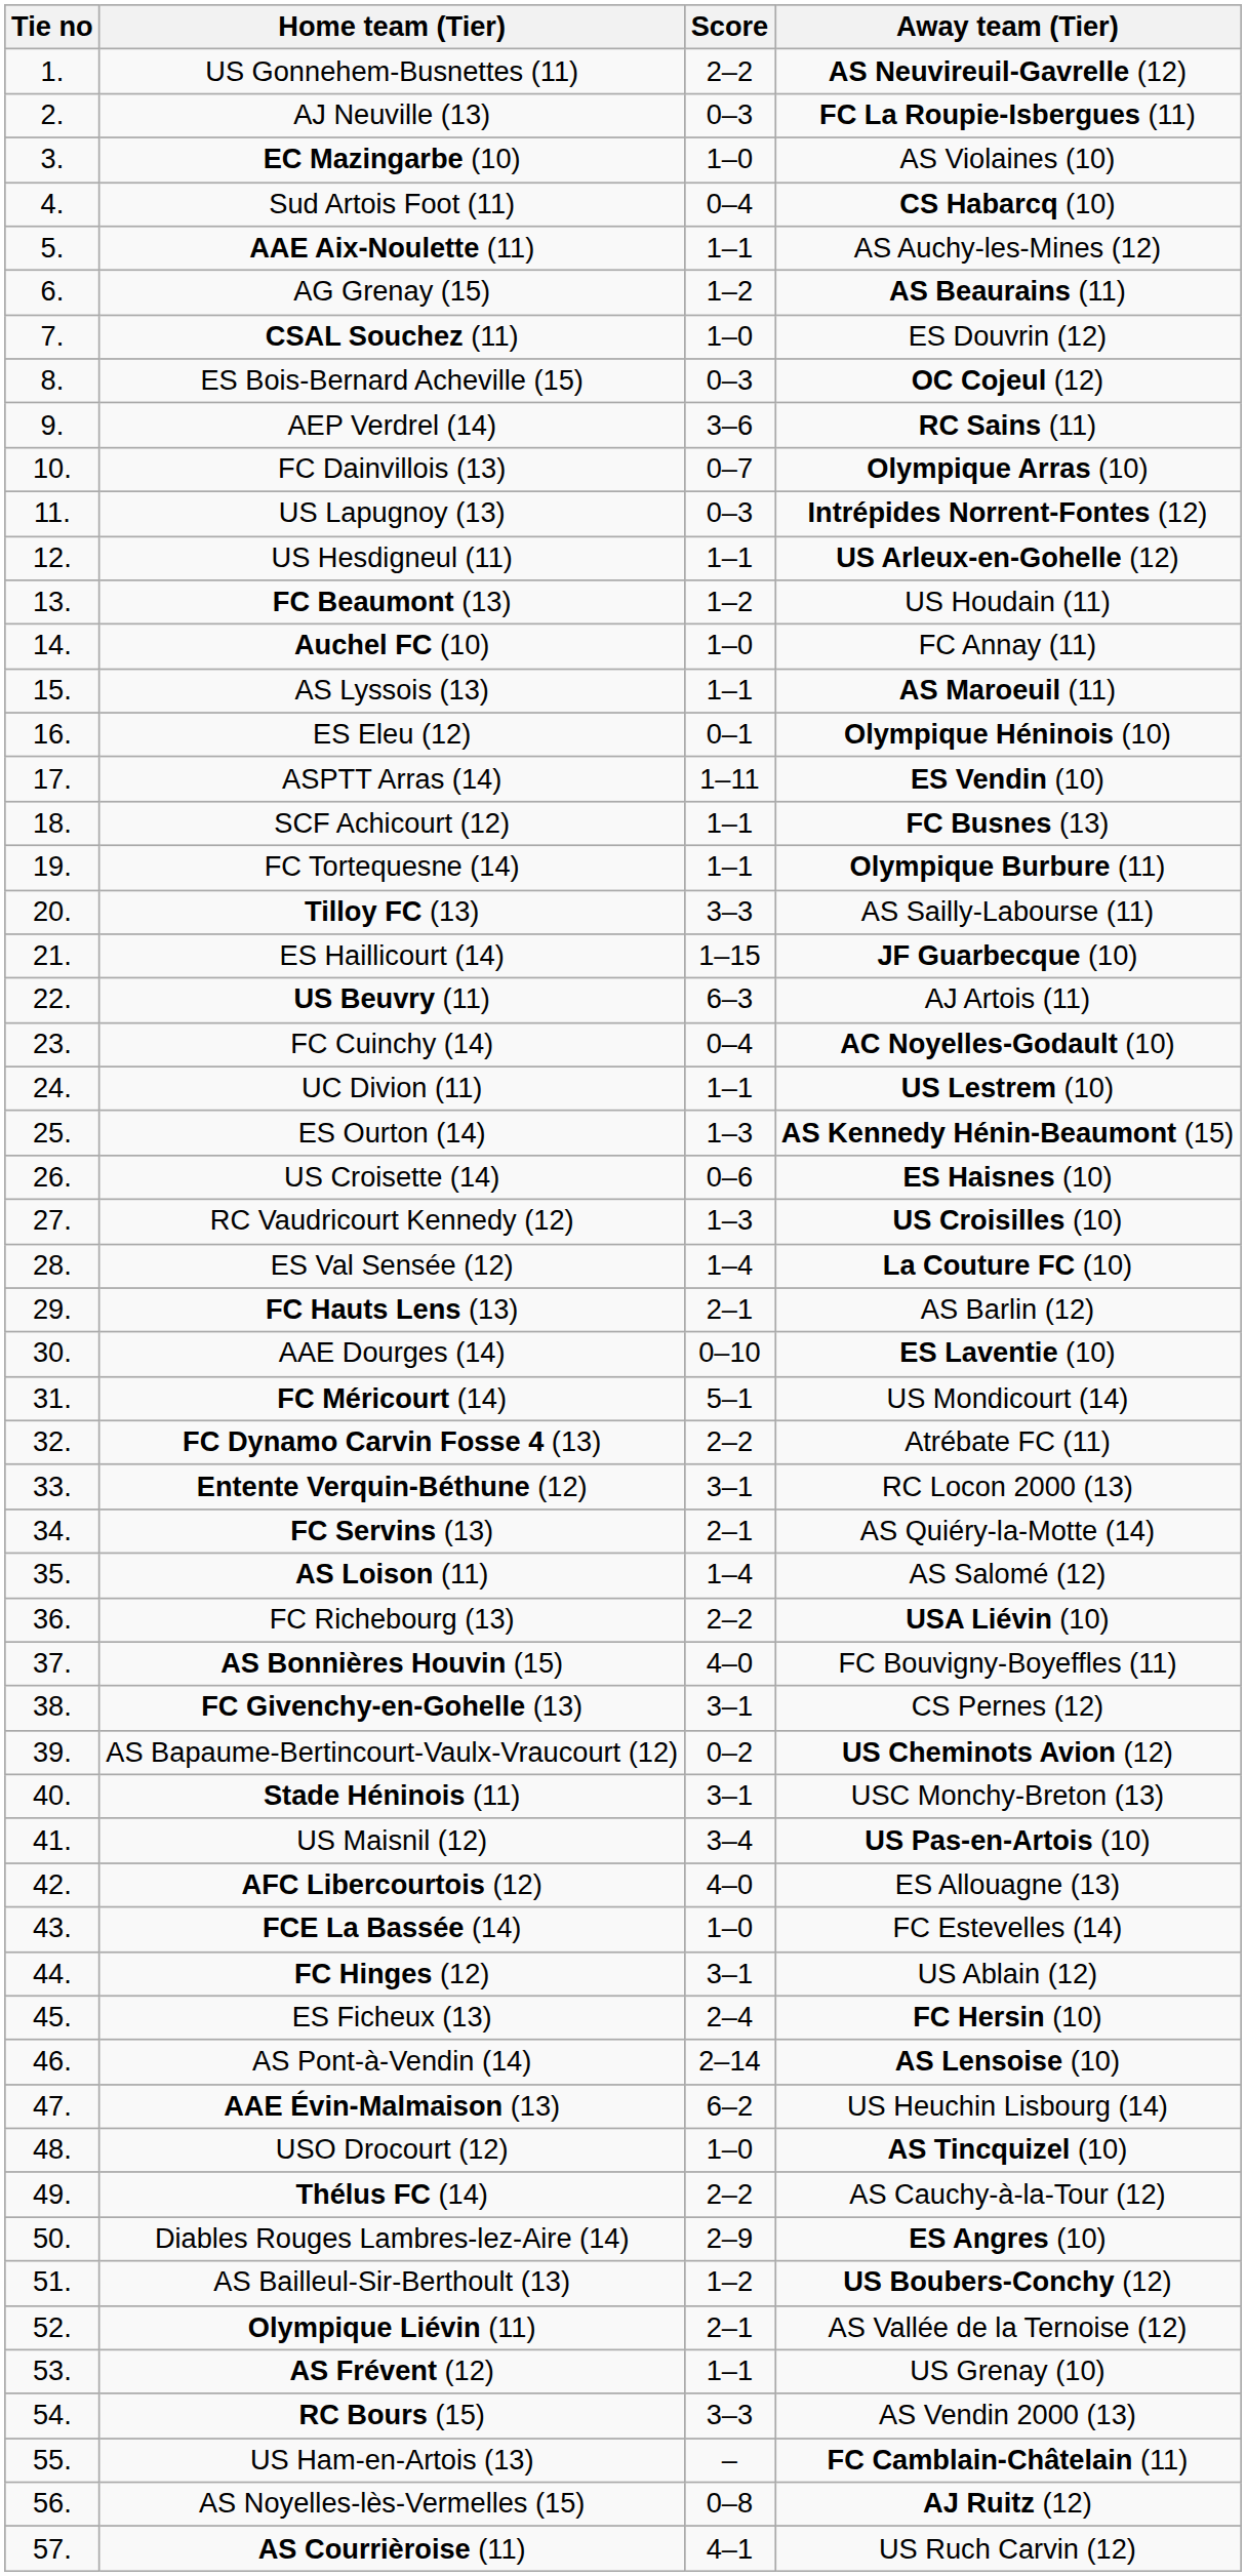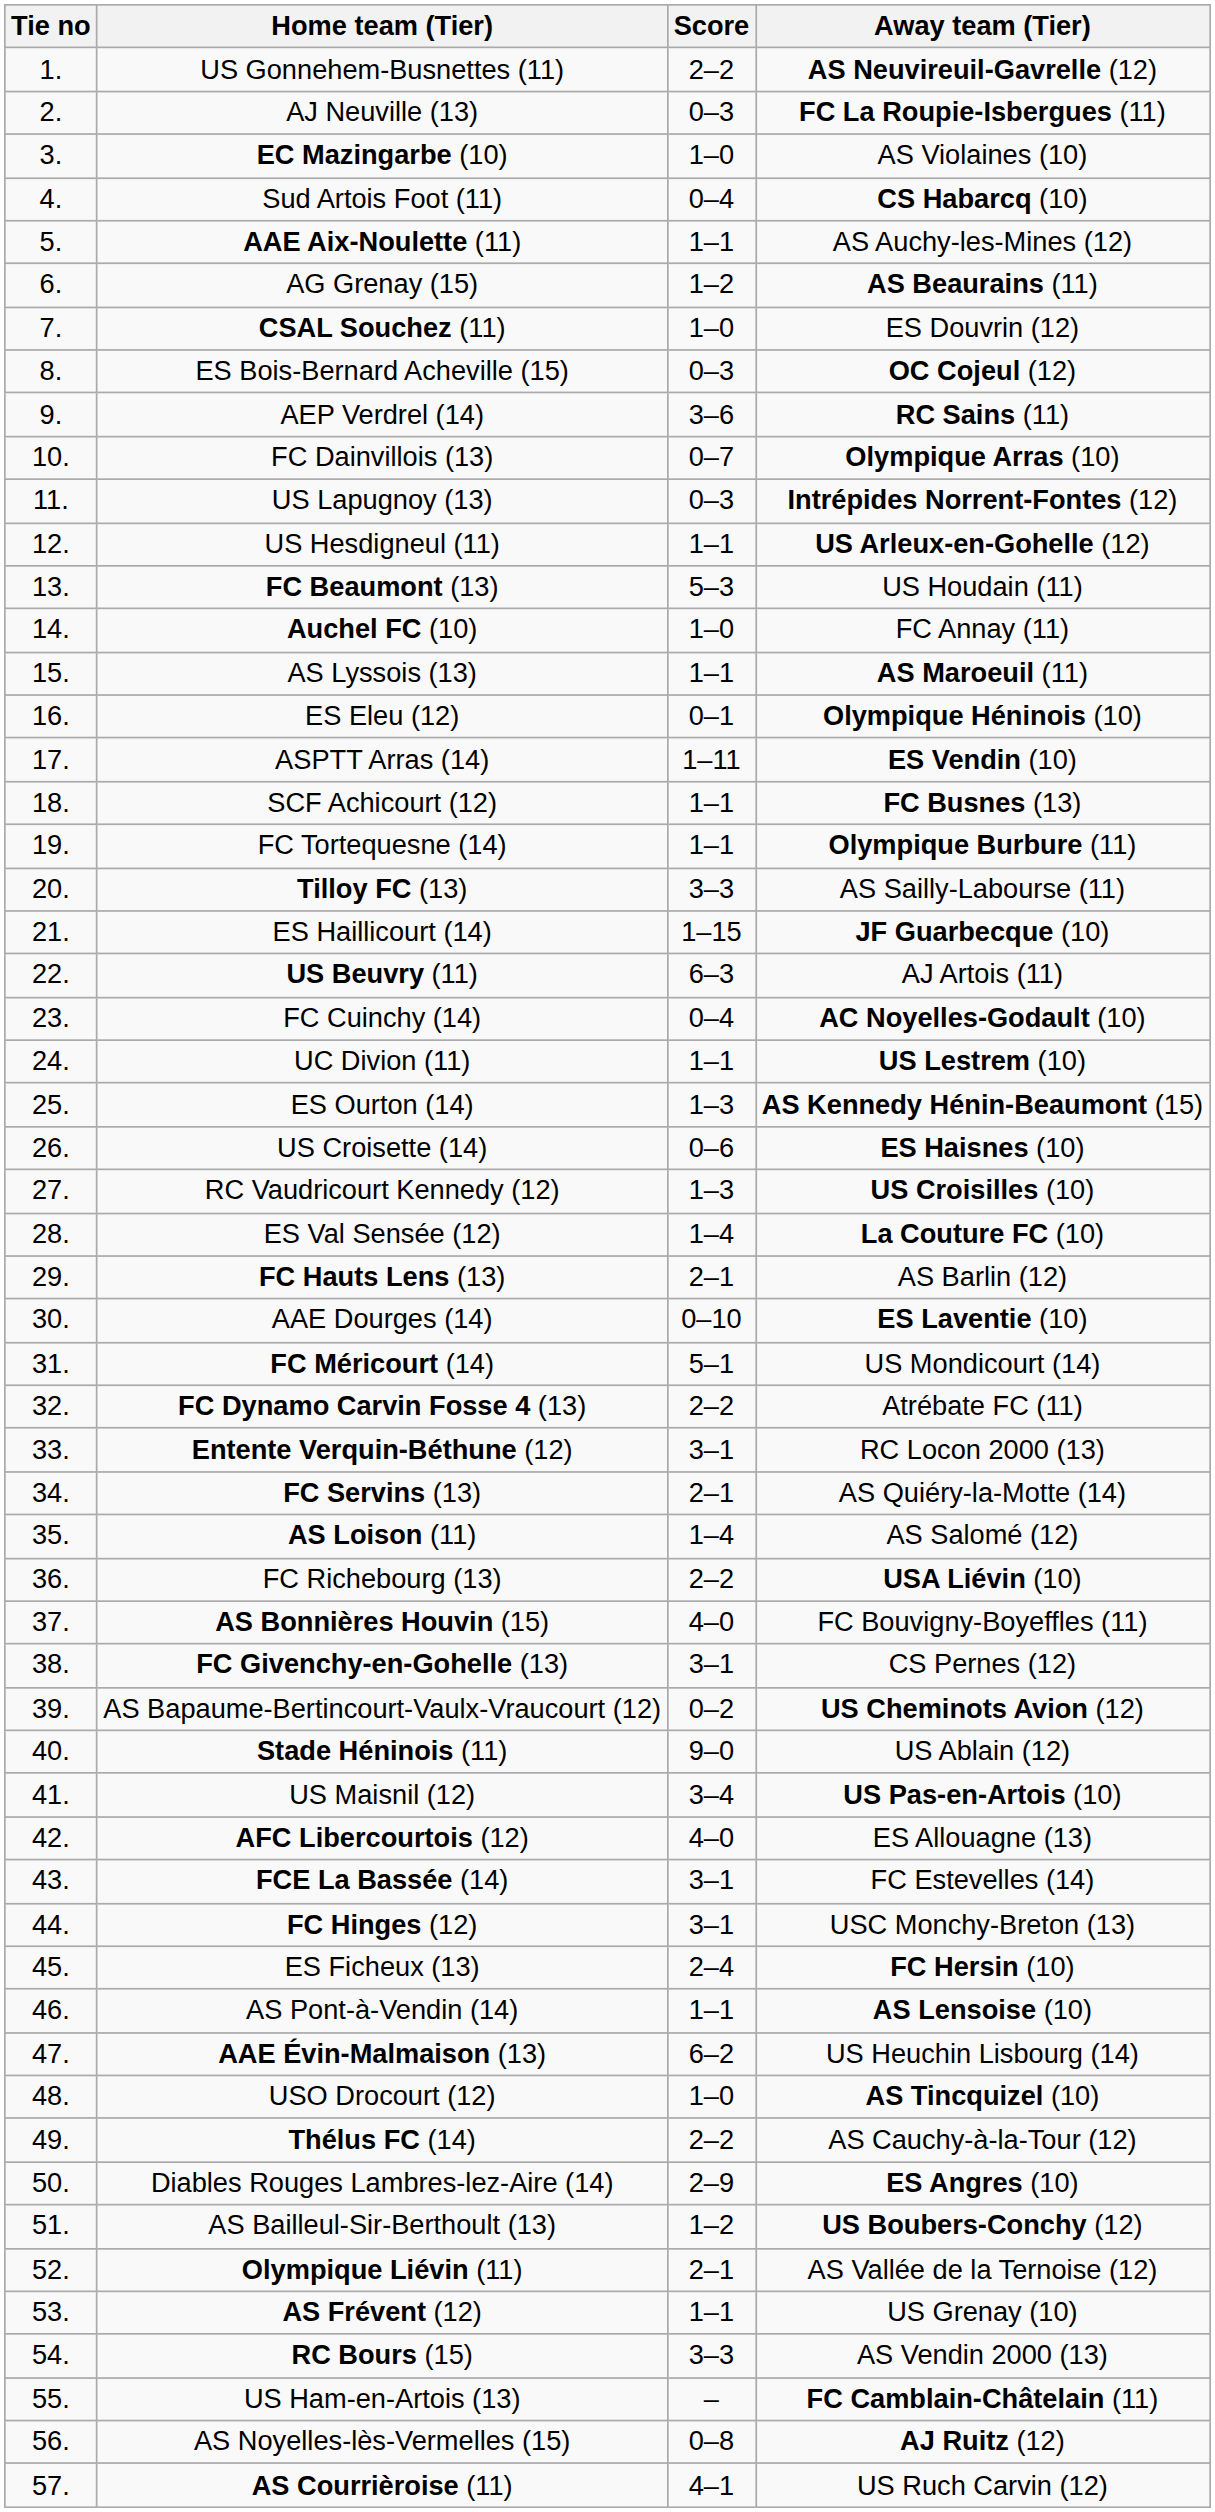FC Beaumont (13) | Score: 1–2 -> 5–3
Stade Héninois (11) | Score: 3–1 -> 9–0
Stade Héninois (11) | Away team (Tier): USC Monchy-Breton (13) -> US Ablain (12)
FCE La Bassée (14) | Score: 1–0 -> 3–1
FC Hinges (12) | Away team (Tier): US Ablain (12) -> USC Monchy-Breton (13)
AS Pont-à-Vendin (14) | Score: 2–14 -> 1–1
